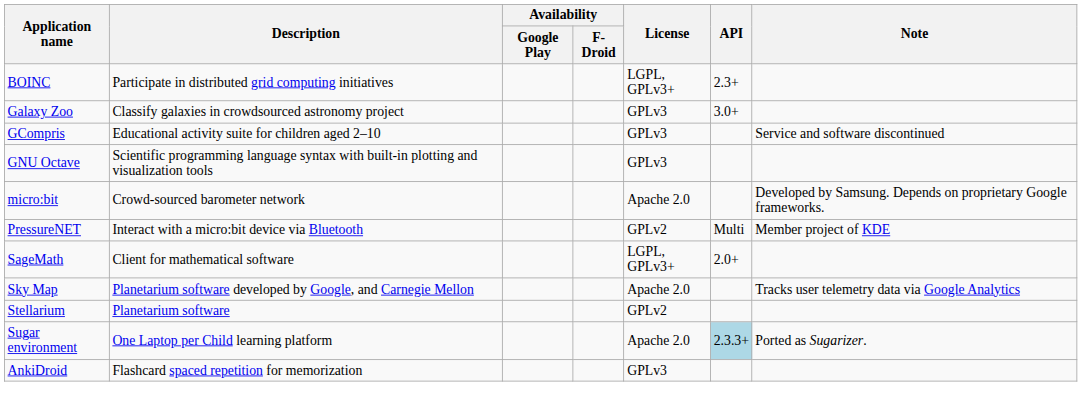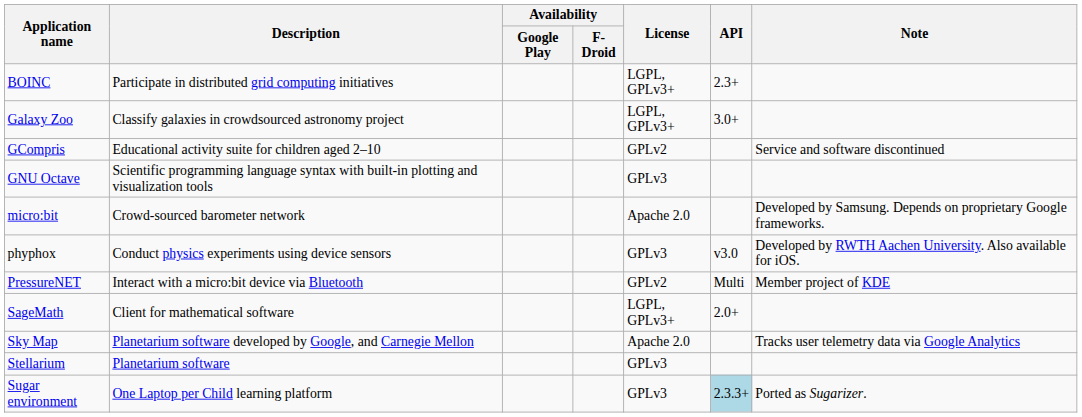Galaxy Zoo | License: GPLv3 -> LGPL, GPLv3+
GCompris | License: GPLv3 -> GPLv2
+ row: phyphox | Conduct physics experiments using device sensors | GPLv3 | v3.0 | Developed by RWTH Aachen University. Also available for iOS.
Stellarium | License: GPLv2 -> GPLv3
Sugar environment | License: Apache 2.0 -> GPLv3
- row: AnkiDroid | Flashcard spaced repetition for memorization | GPLv3
